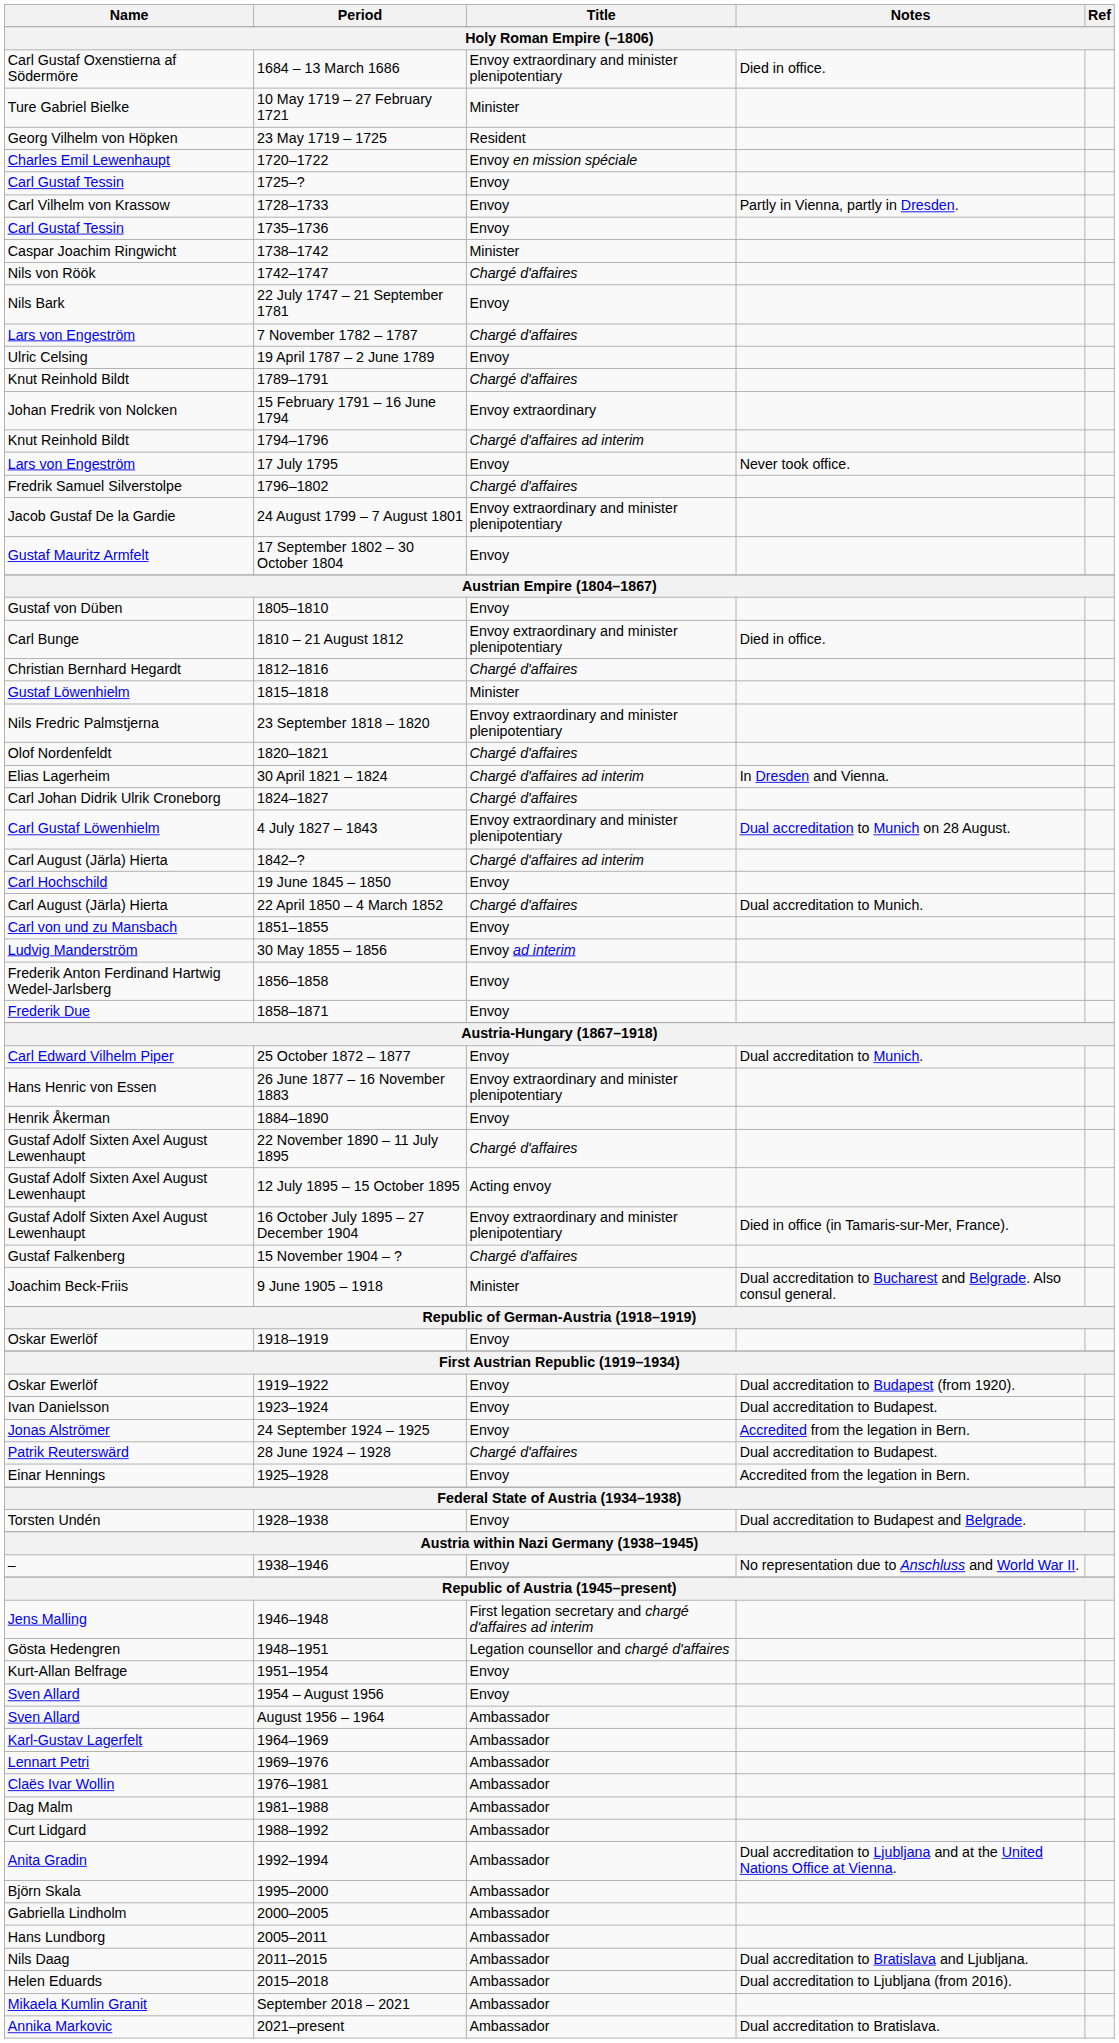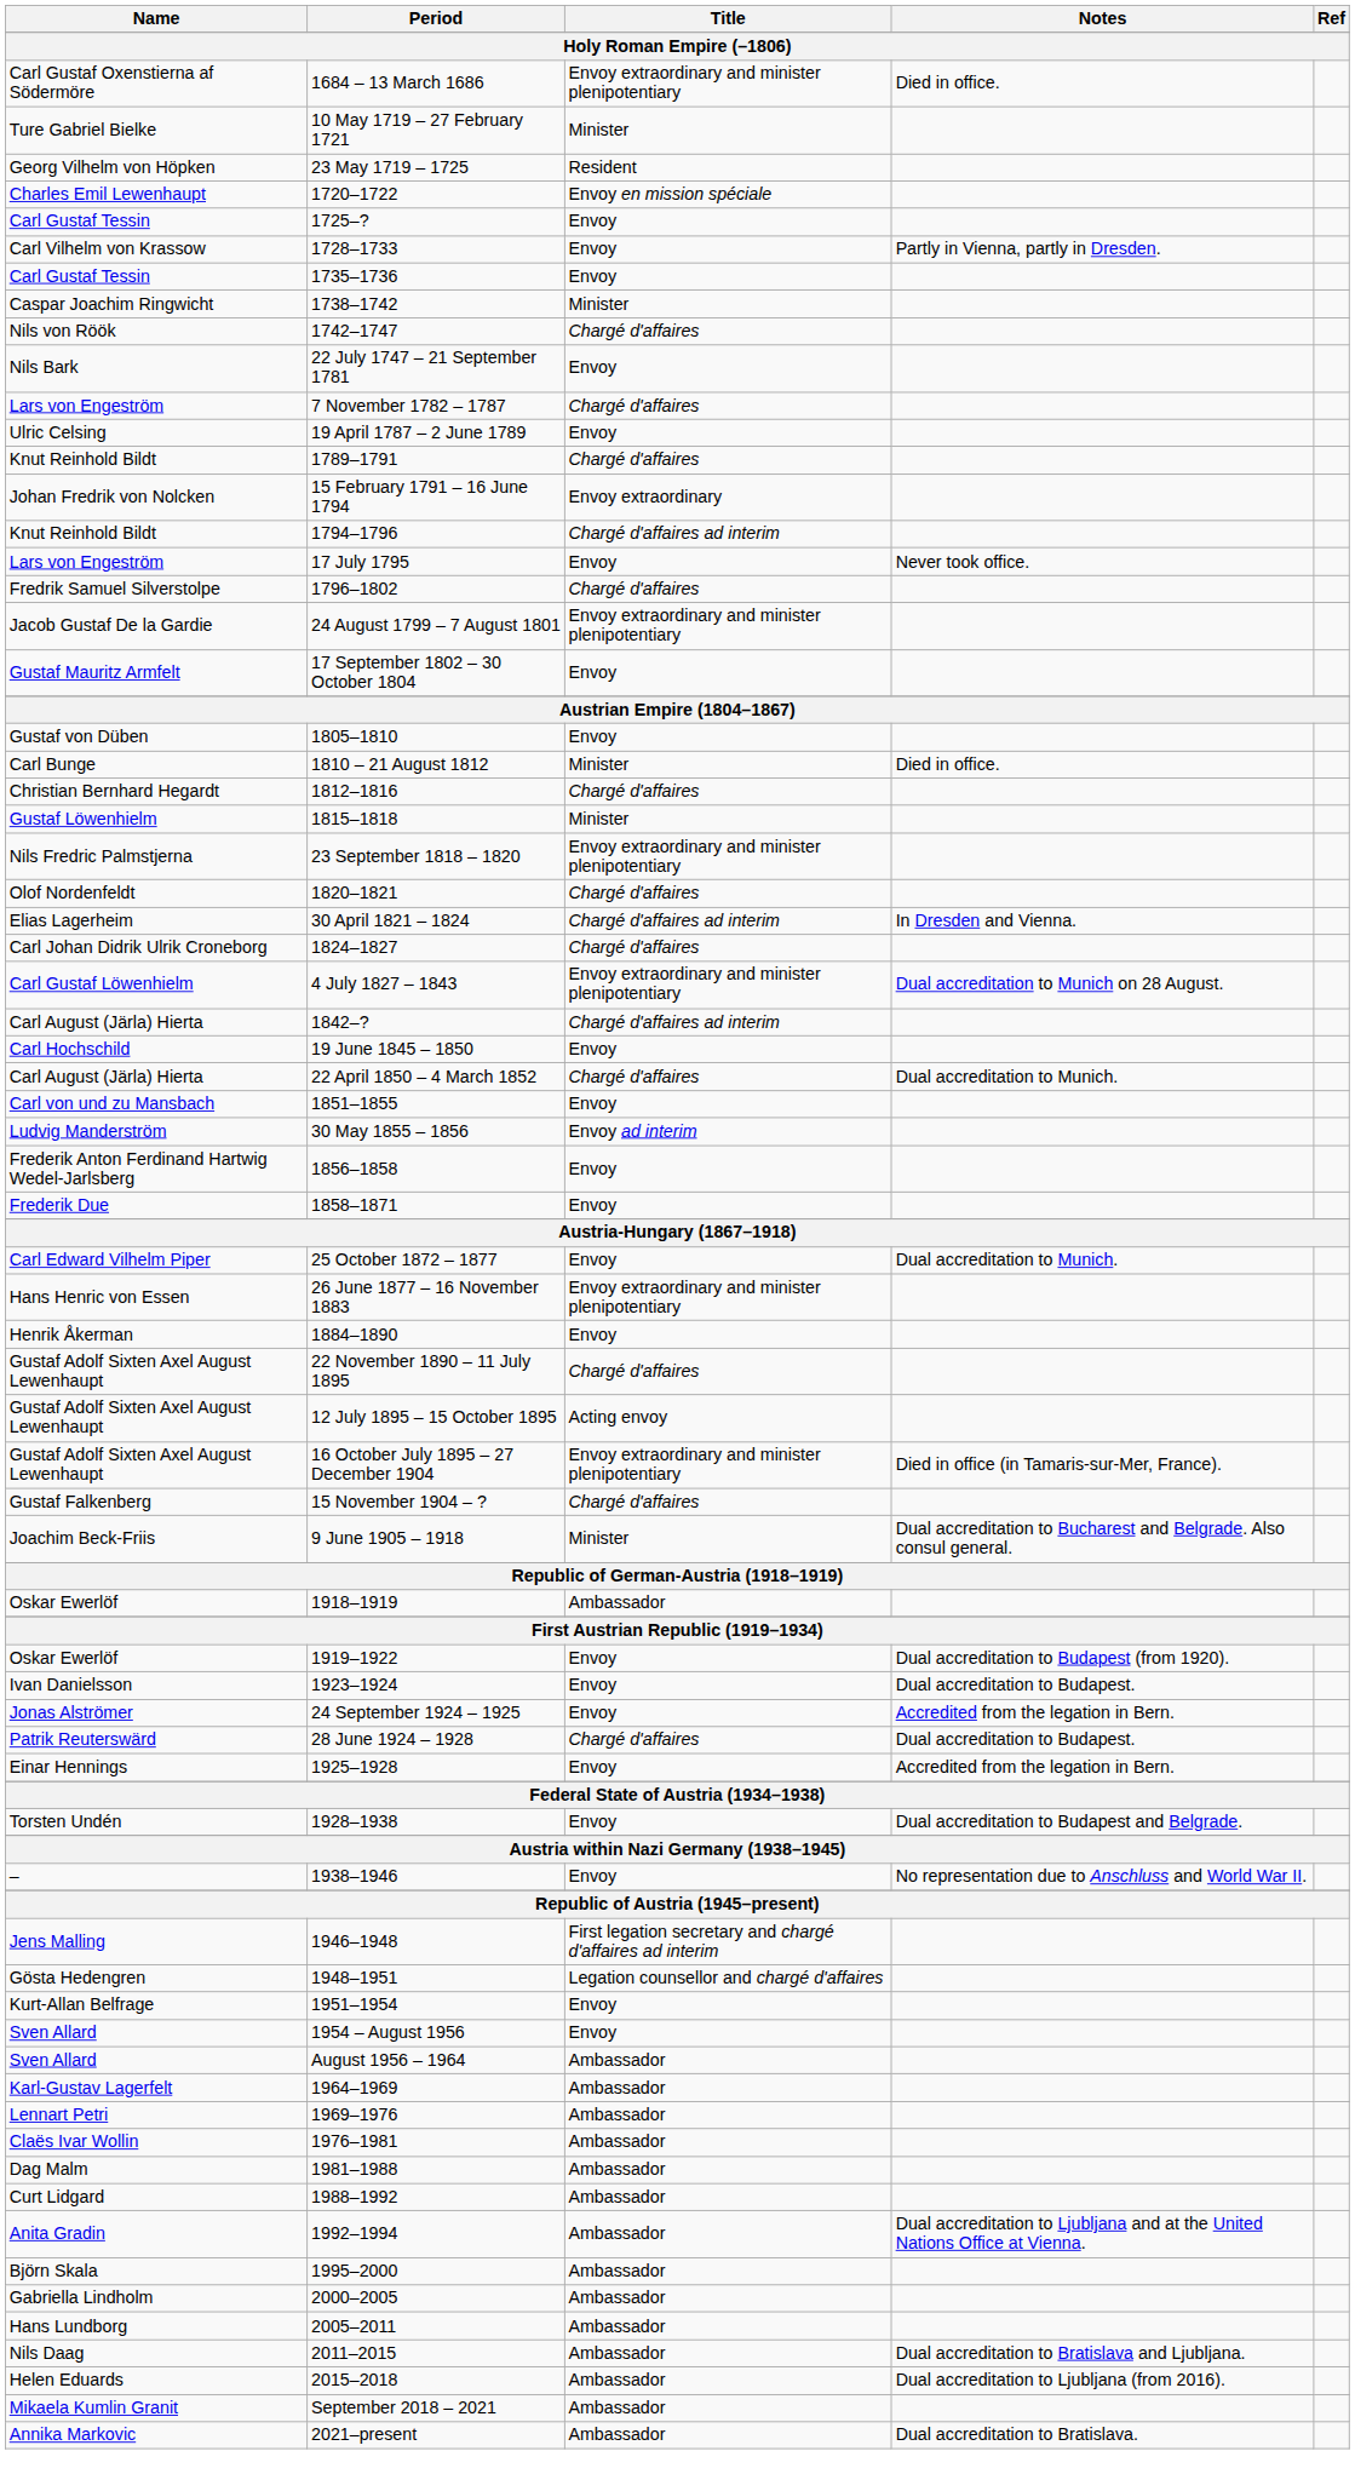1810 – 21 August 1812 | Title: Envoy extraordinary and minister plenipotentiary -> Minister
1918–1919 | Title: Envoy -> Ambassador
